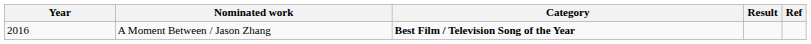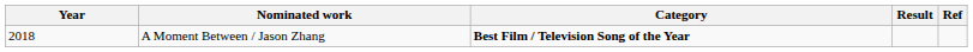A Moment Between / Jason Zhang | Year: 2016 -> 2018
